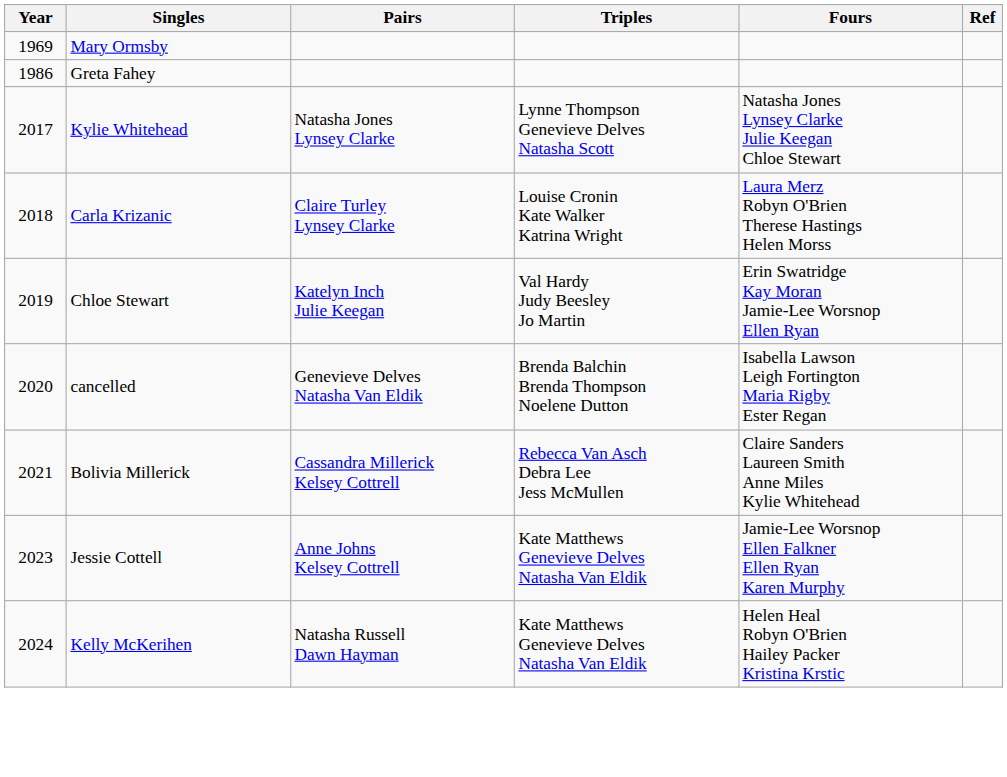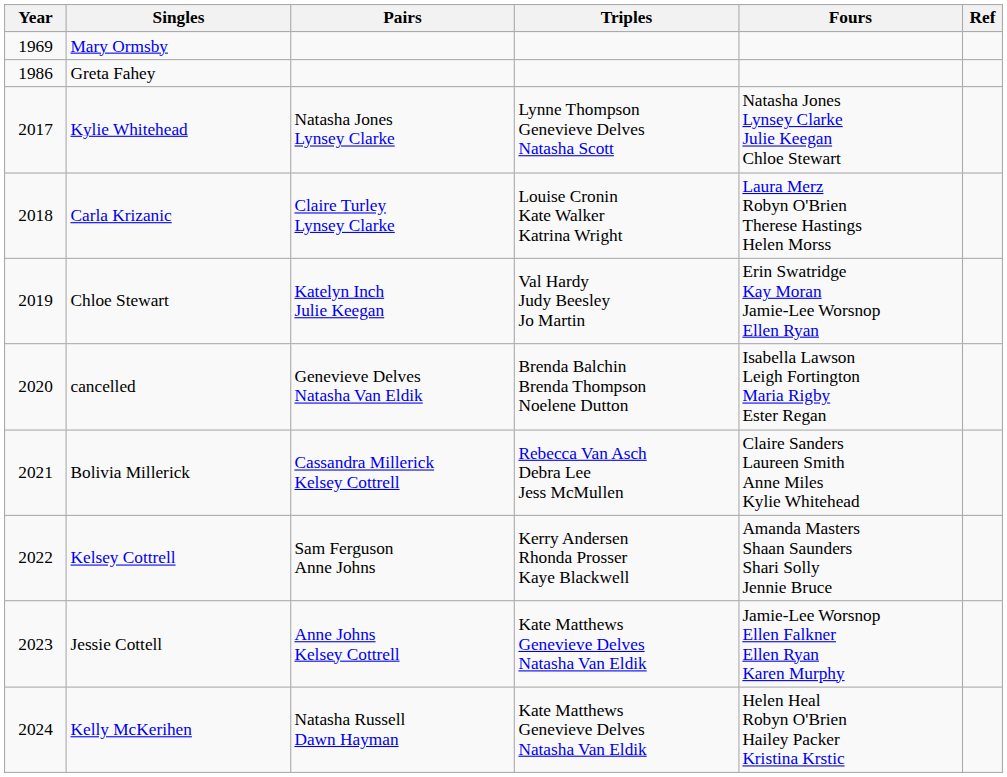+ row: 2022 | Kelsey Cottrell | Sam Ferguson Anne Johns | Kerry Andersen Rhonda Prosser Kaye Blackwell | Amanda Masters Shaan Saunders Shari Solly Jennie Bruce
